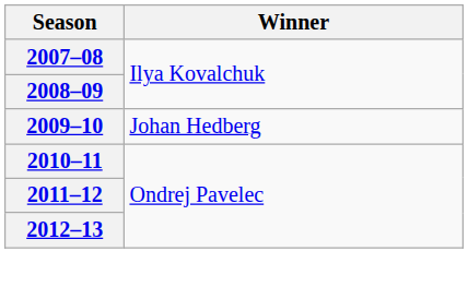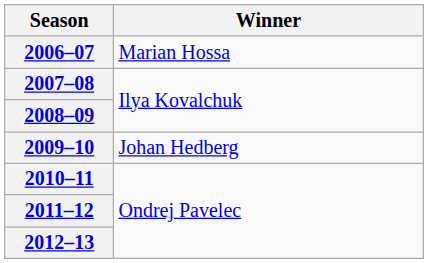+ row: 2006–07 | Marian Hossa
